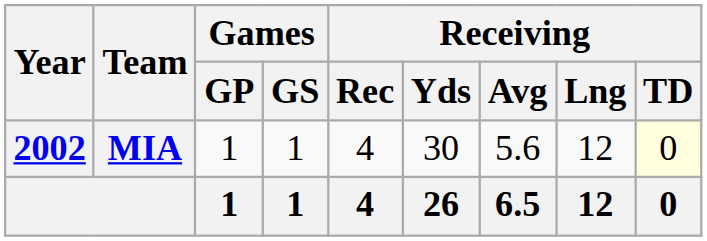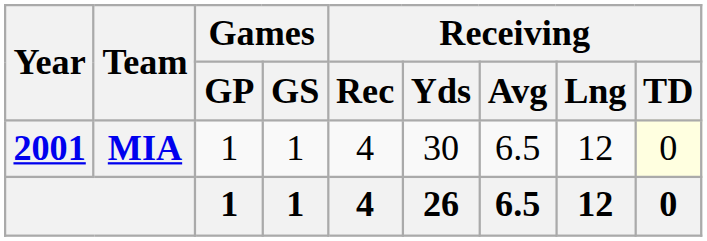MIA | Year: 2002 -> 2001
MIA | Receiving / Avg: 5.6 -> 6.5
